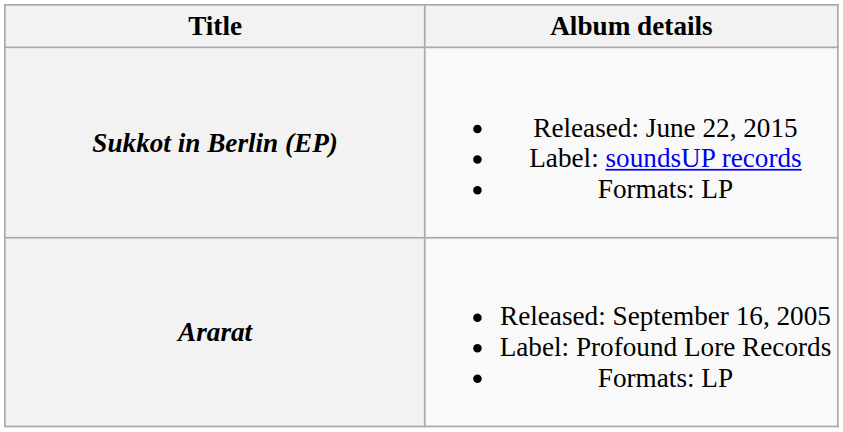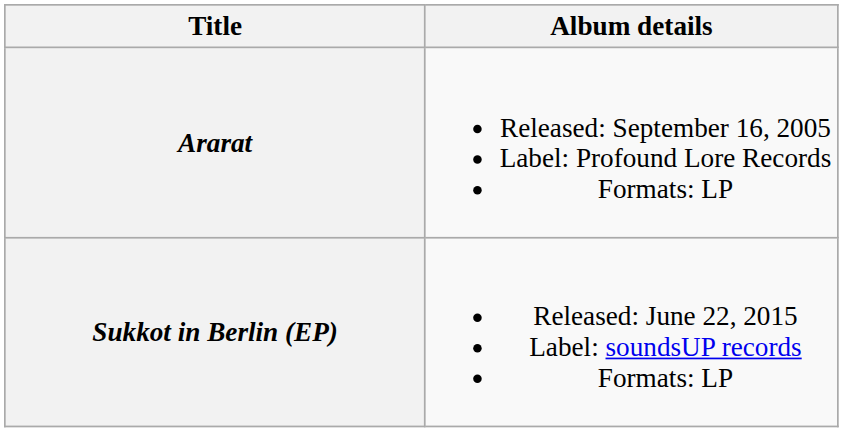rows swapped: Ararat <-> Sukkot in Berlin (EP)
